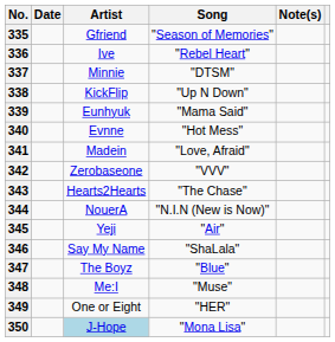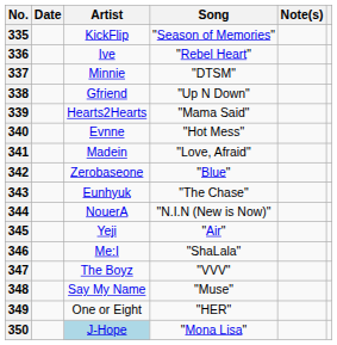335 | Artist: Gfriend -> KickFlip
338 | Artist: KickFlip -> Gfriend
339 | Artist: Eunhyuk -> Hearts2Hearts
342 | Song: "VVV" -> "Blue"
343 | Artist: Hearts2Hearts -> Eunhyuk
346 | Artist: Say My Name -> Me:I
347 | Song: "Blue" -> "VVV"
348 | Artist: Me:I -> Say My Name
